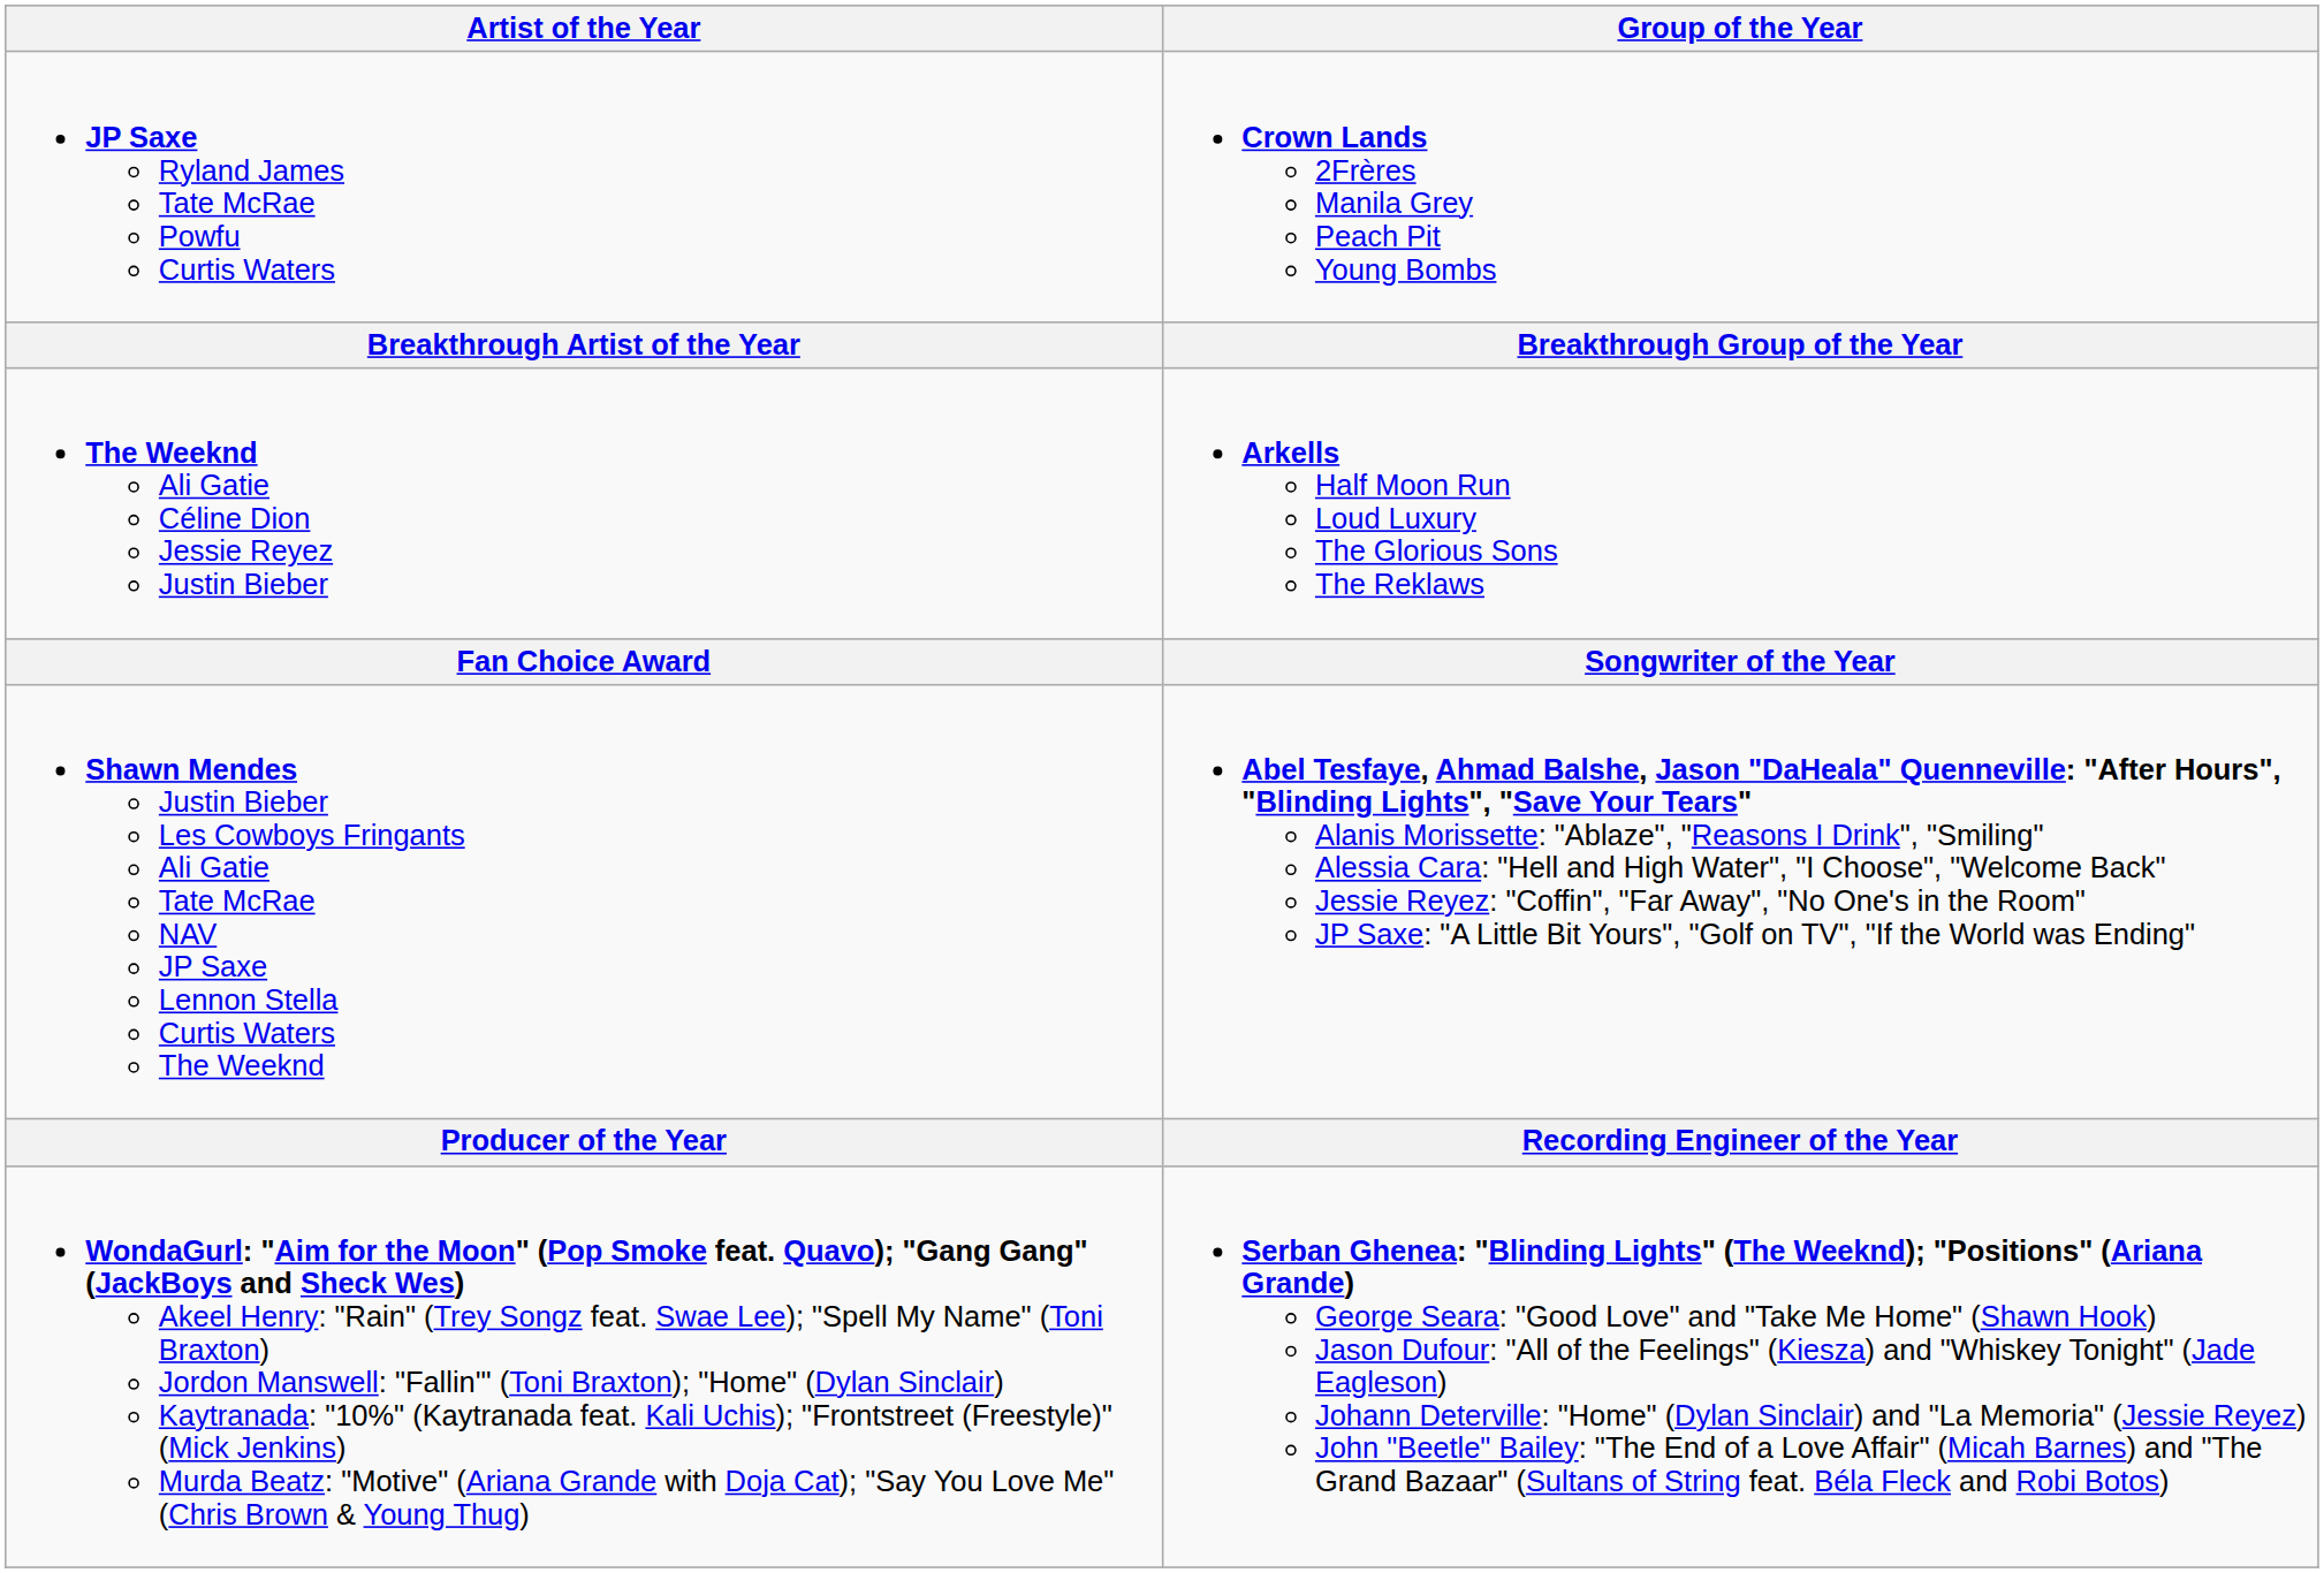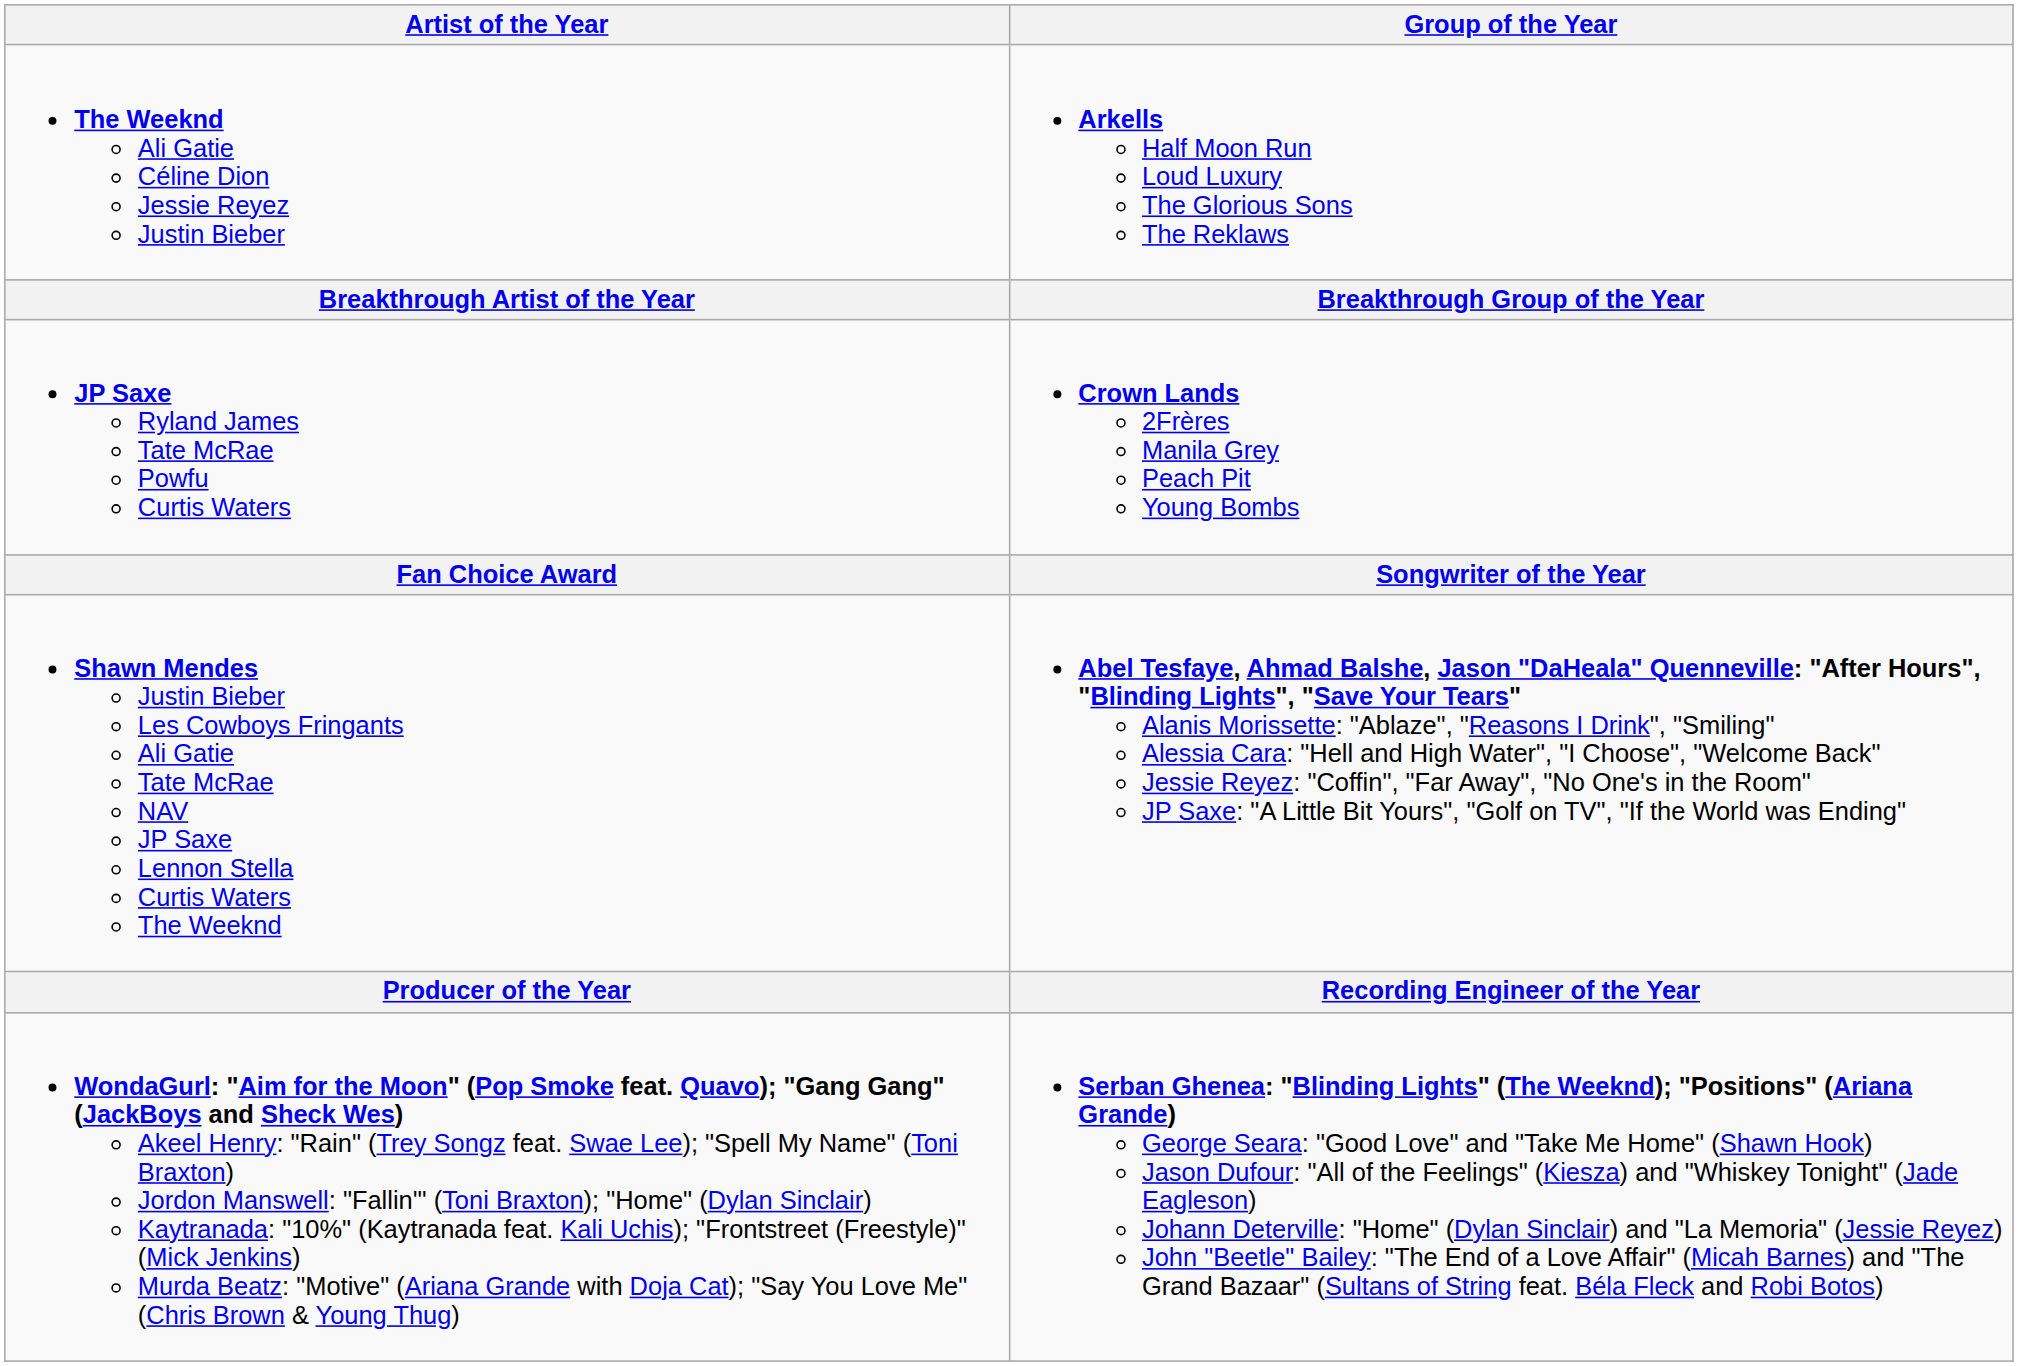rows swapped: The Weeknd Ali Gatie Céline Dion Jessie Reyez Justin Bieber <-> JP Saxe Ryland James Tate McRae Powfu Curtis Waters
